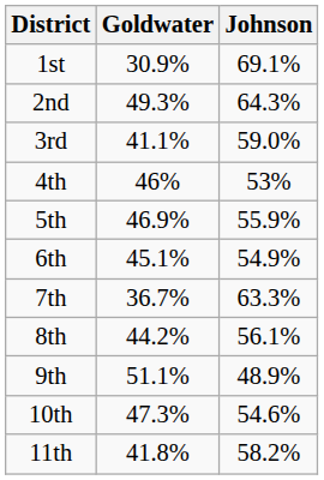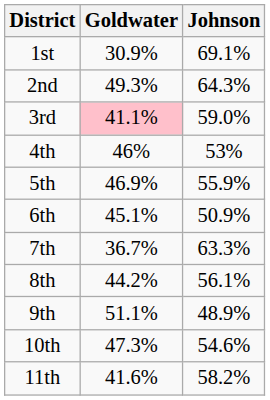3rd | Goldwater: no background -> pink background
6th | Johnson: 54.9% -> 50.9%
11th | Goldwater: 41.8% -> 41.6%
